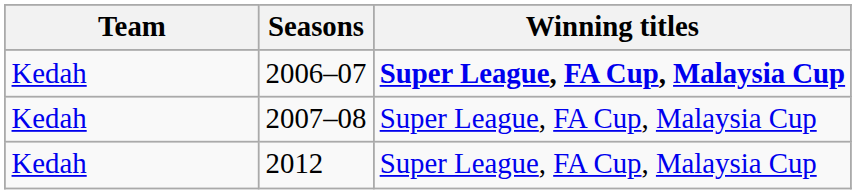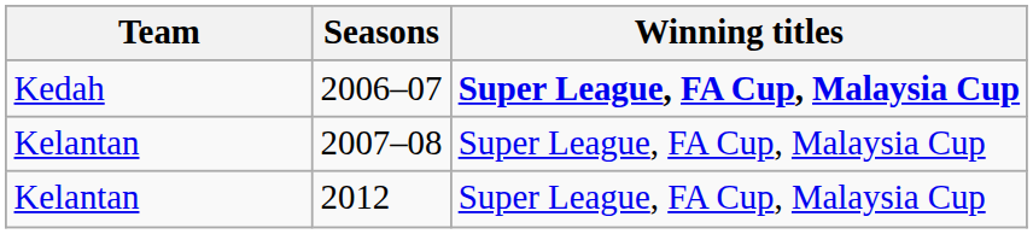2007–08 | Team: Kedah -> Kelantan
2012 | Team: Kedah -> Kelantan
